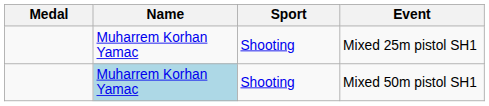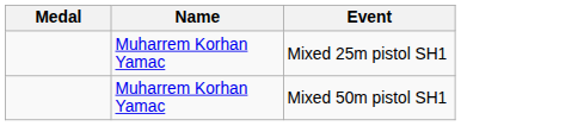- column: Sport | Shooting | Shooting
Mixed 50m pistol SH1 | Name: lightblue background -> no background
